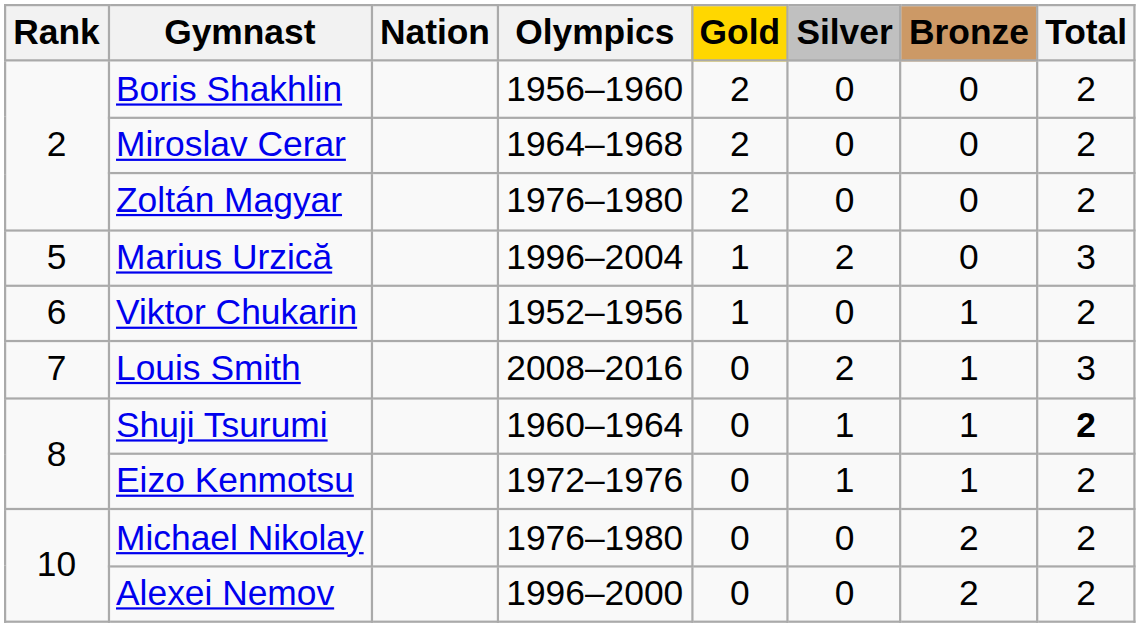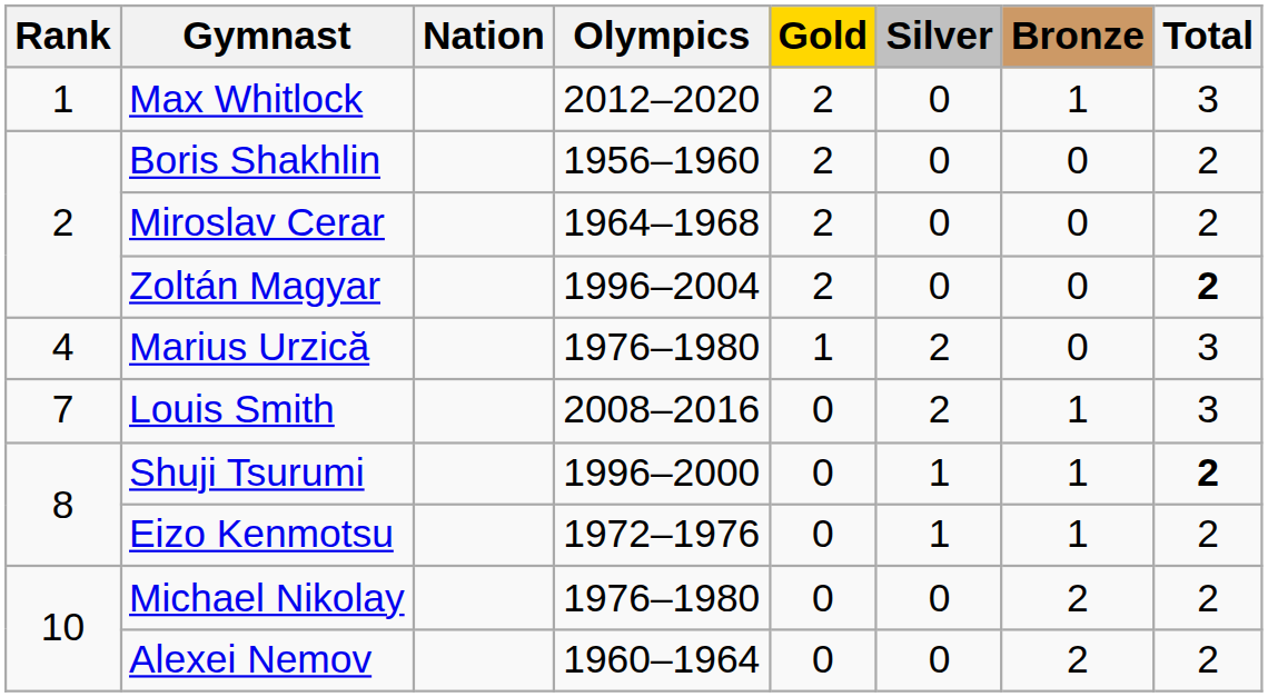+ row: 1 | Max Whitlock | 2012–2020 | 2 | 0 | 1 | 3
Zoltán Magyar | Olympics: 1976–1980 -> 1996–2004
Zoltán Magyar | Total: normal -> bold
Marius Urzică | Rank: 5 -> 4
Marius Urzică | Olympics: 1996–2004 -> 1976–1980
- row: 6 | Viktor Chukarin | 1952–1956 | 1 | 0 | 1 | 2
Shuji Tsurumi | Olympics: 1960–1964 -> 1996–2000
Alexei Nemov | Olympics: 1996–2000 -> 1960–1964
